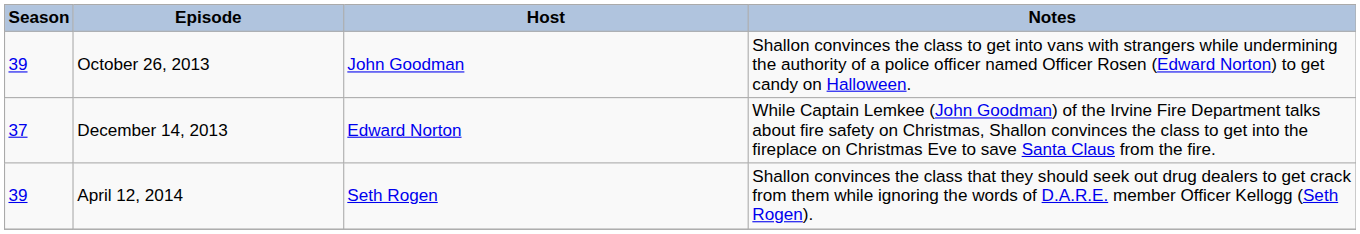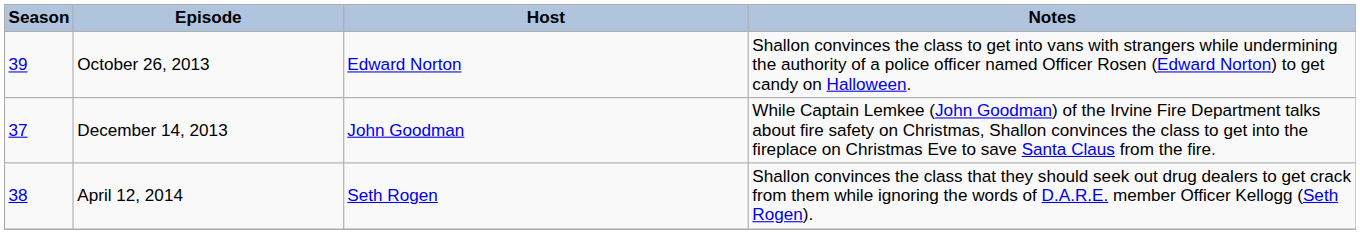October 26, 2013 | Host: John Goodman -> Edward Norton
December 14, 2013 | Host: Edward Norton -> John Goodman
April 12, 2014 | Season: 39 -> 38
